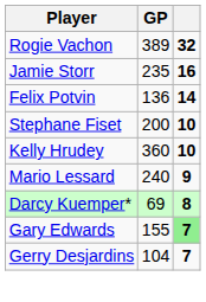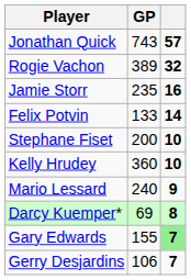+ row: Jonathan Quick | 743 | 57
Felix Potvin | GP: 136 -> 133
Gerry Desjardins | GP: 104 -> 106
